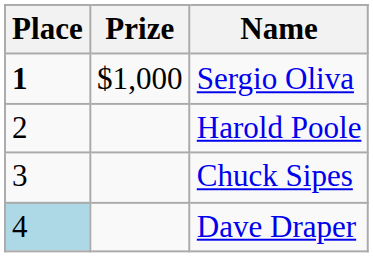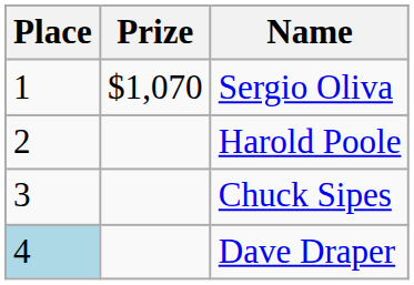Sergio Oliva | Place: bold -> normal
Sergio Oliva | Prize: $1,000 -> $1,070
